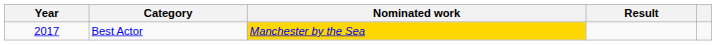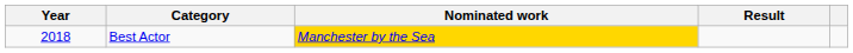Best Actor | Year: 2017 -> 2018
